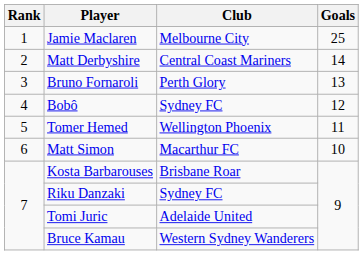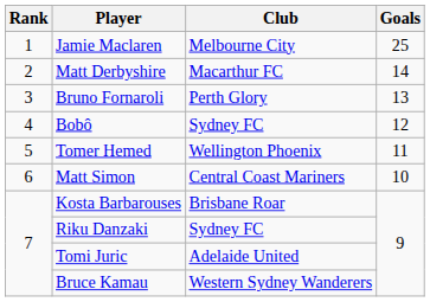Matt Derbyshire | Club: Central Coast Mariners -> Macarthur FC
Matt Simon | Club: Macarthur FC -> Central Coast Mariners
